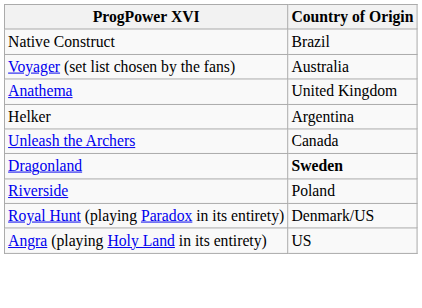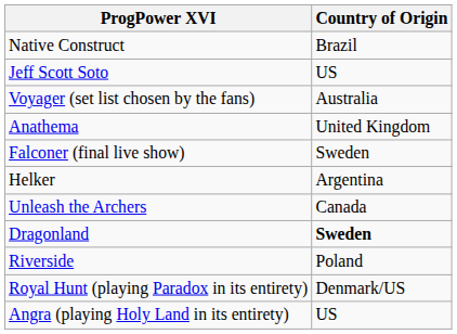+ row: Jeff Scott Soto | US
+ row: Falconer (final live show) | Sweden
